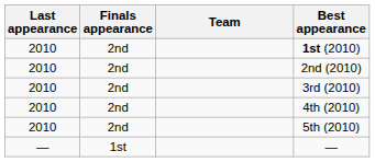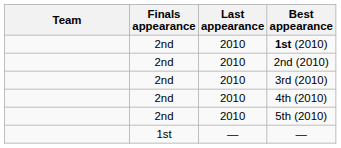columns swapped: Team <-> Last appearance
